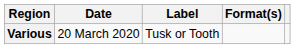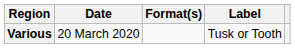columns swapped: Format(s) <-> Label
